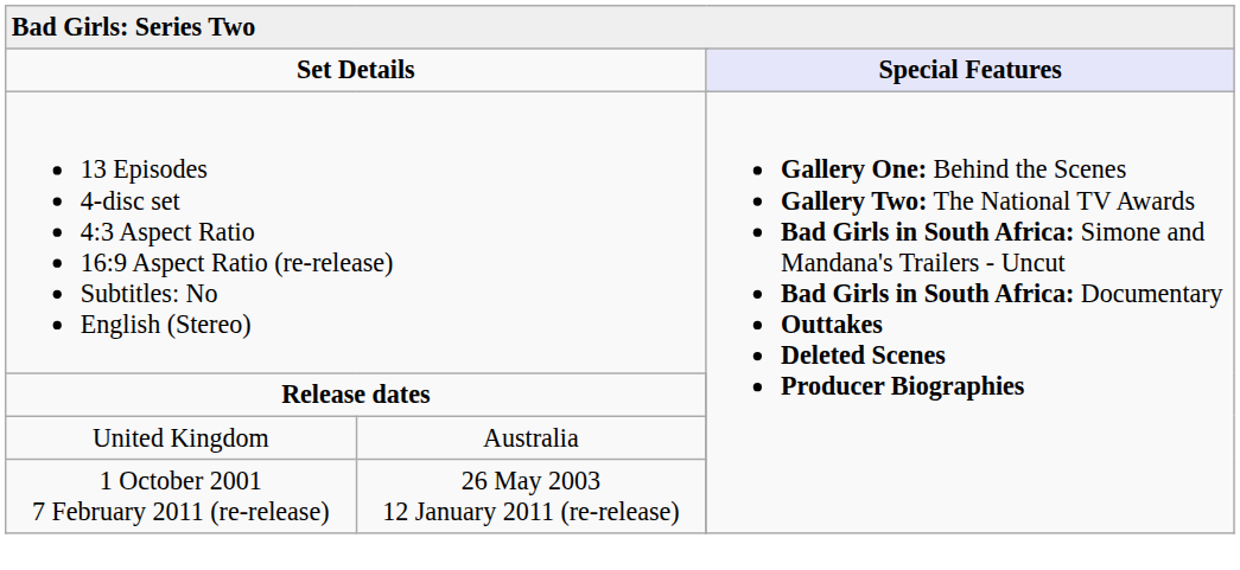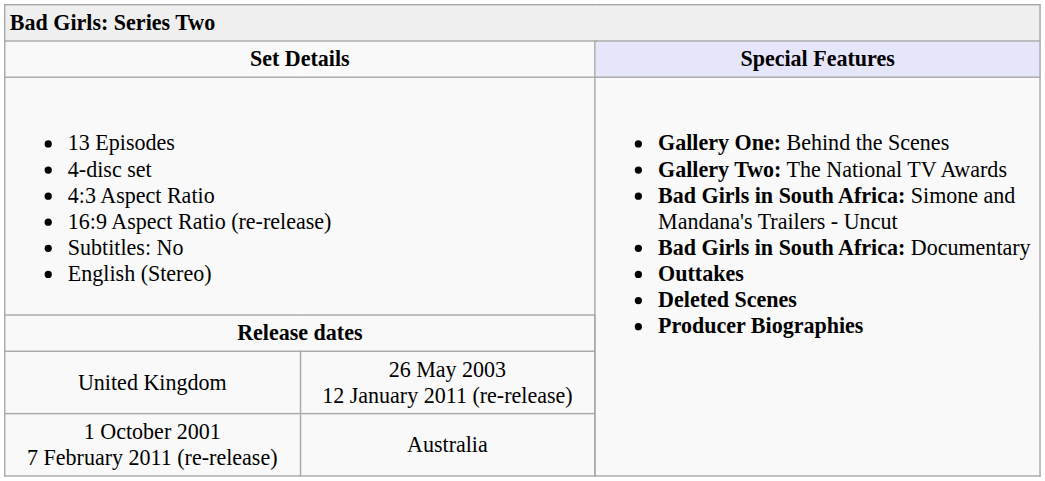United Kingdom | column 2: Australia -> 26 May 2003 12 January 2011 (re-release)
1 October 2001 7 February 2011 (re-release) | column 2: 26 May 2003 12 January 2011 (re-release) -> Australia
